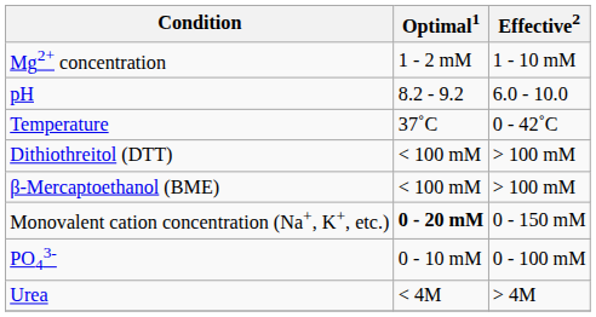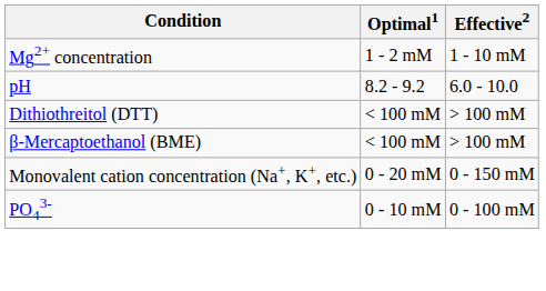- row: Temperature | 37˚C | 0 - 42˚C
Monovalent cation concentration (Na+, K+, etc.) | Optimal1: bold -> normal
- row: Urea | < 4M | > 4M
